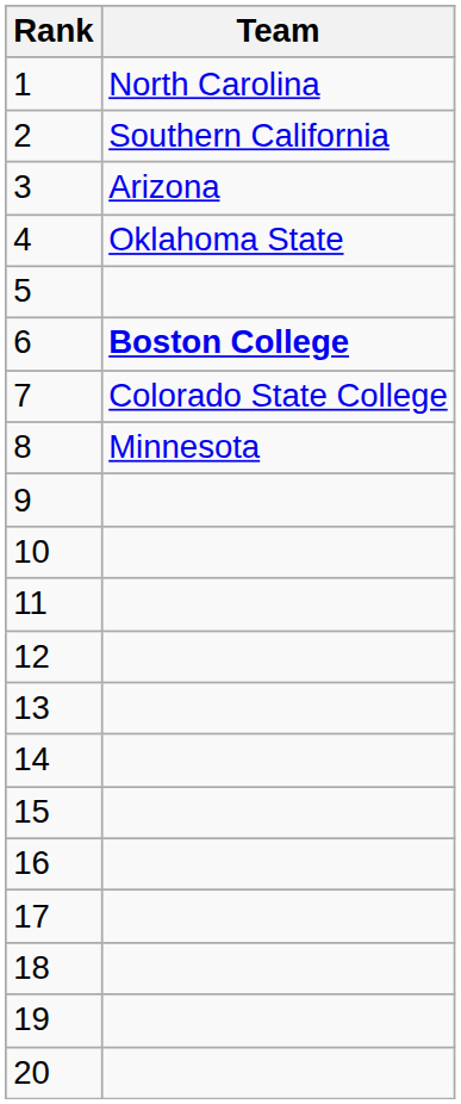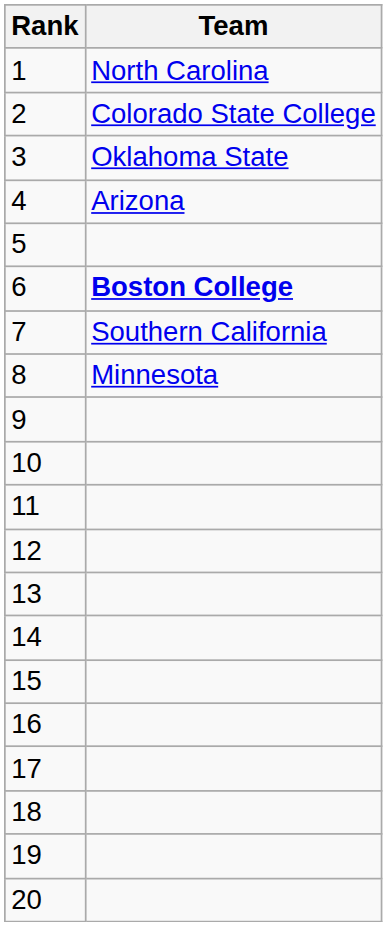2 | Team: Southern California -> Colorado State College
3 | Team: Arizona -> Oklahoma State
4 | Team: Oklahoma State -> Arizona
7 | Team: Colorado State College -> Southern California
